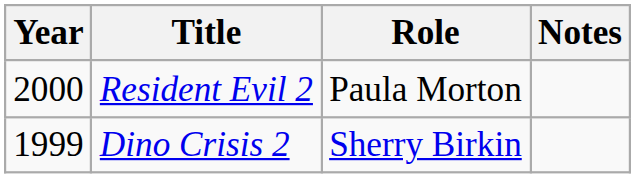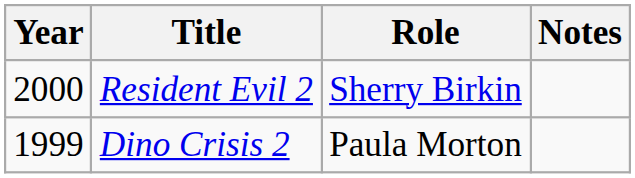Resident Evil 2 | Role: Paula Morton -> Sherry Birkin
Dino Crisis 2 | Role: Sherry Birkin -> Paula Morton
